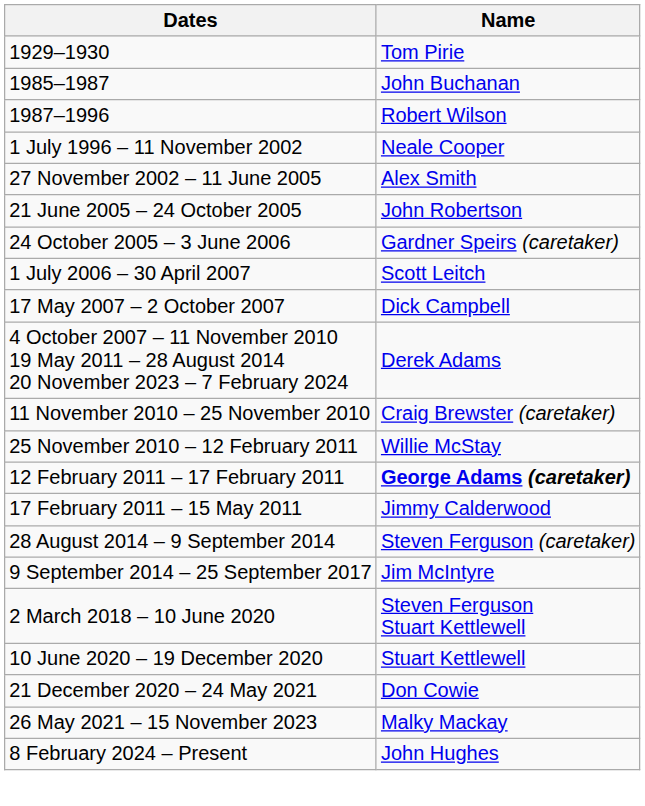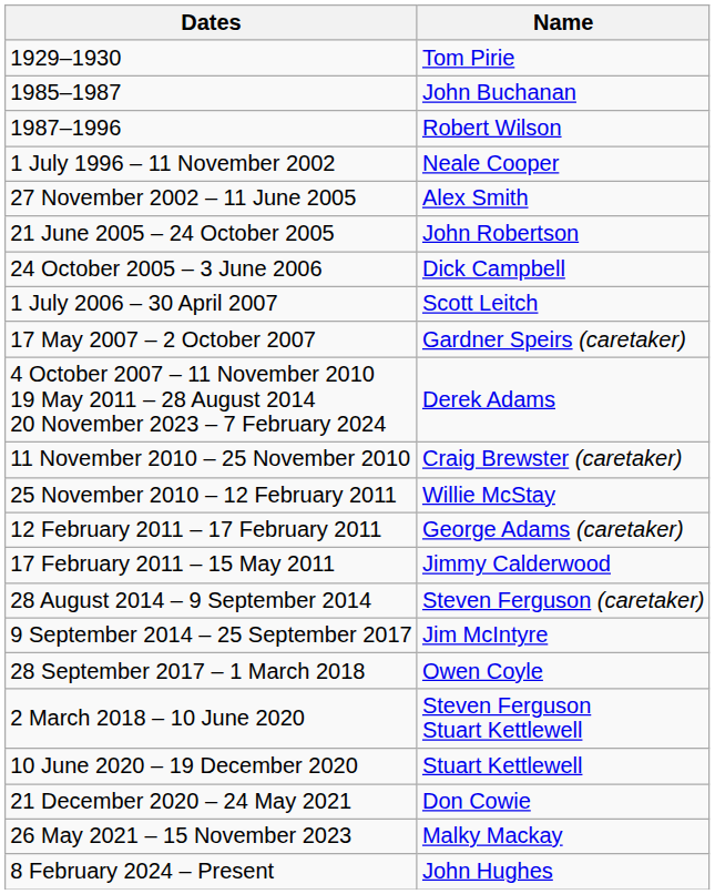24 October 2005 – 3 June 2006 | Name: Gardner Speirs (caretaker) -> Dick Campbell
17 May 2007 – 2 October 2007 | Name: Dick Campbell -> Gardner Speirs (caretaker)
12 February 2011 – 17 February 2011 | Name: bold -> normal
+ row: 28 September 2017 – 1 March 2018 | Owen Coyle
